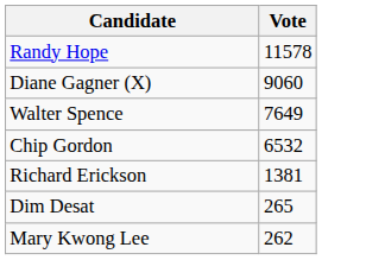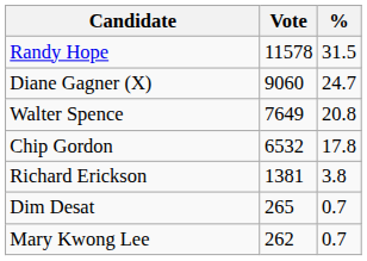+ column: % | 31.5 | 24.7 | 20.8 | 17.8 | 3.8 | 0.7 | 0.7
